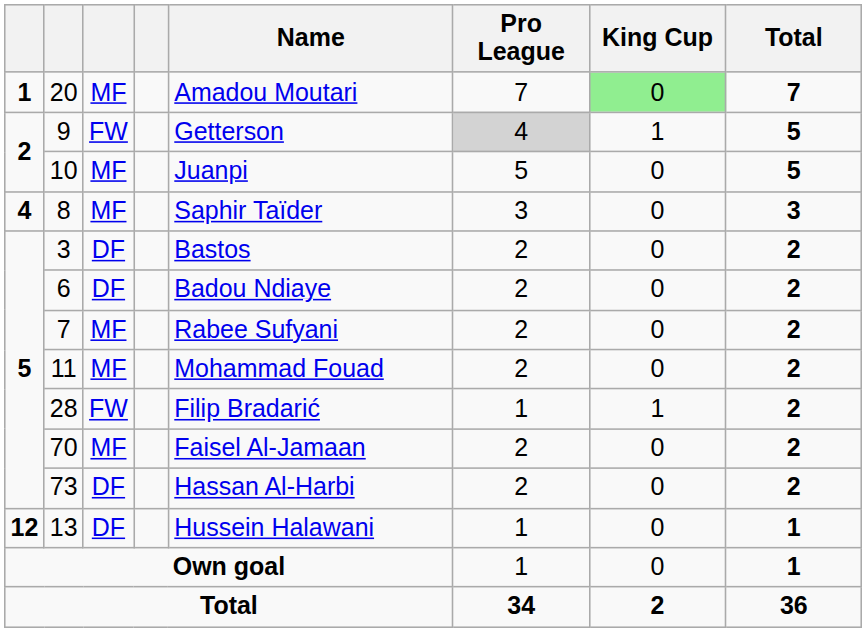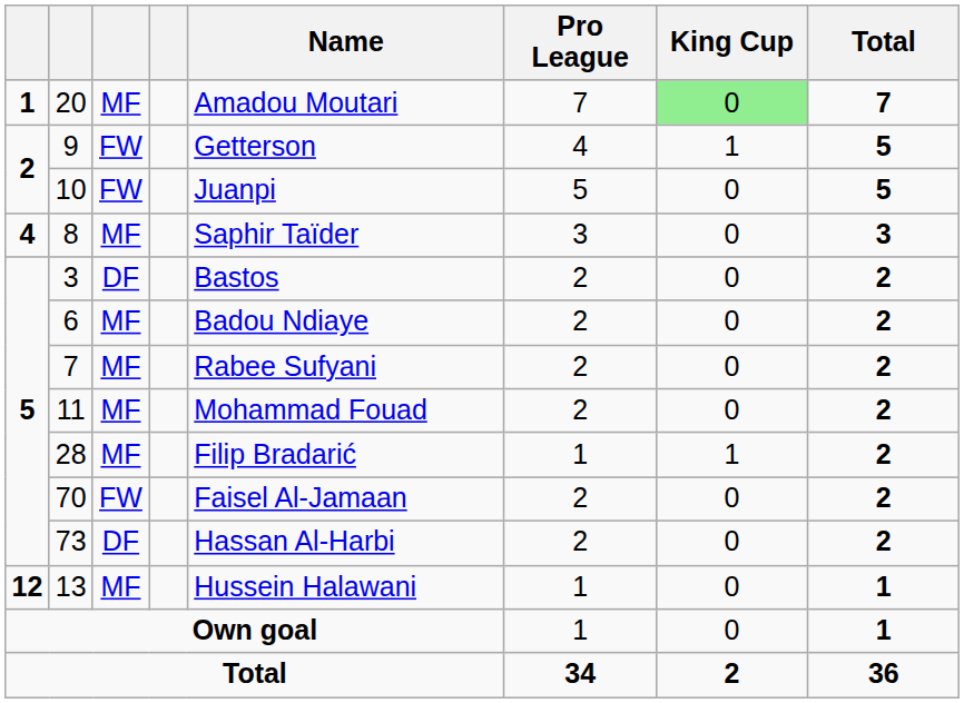9 | Pro League: lightgrey background -> no background
10 | column 3: MF -> FW
6 | column 3: DF -> MF
28 | column 3: FW -> MF
70 | column 3: MF -> FW
13 | column 3: DF -> MF
